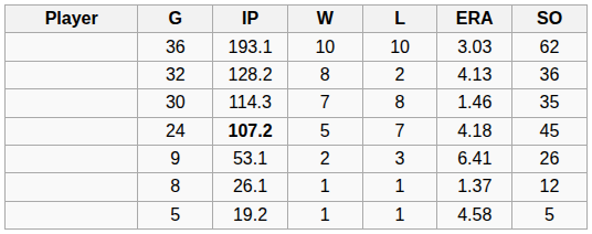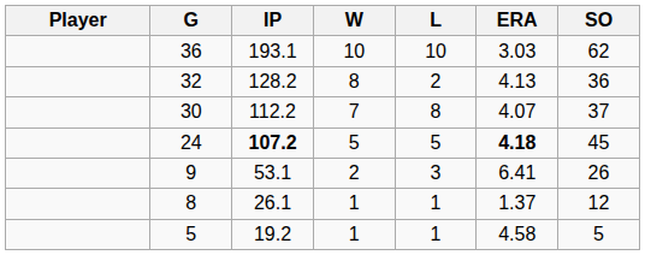30 | IP: 114.3 -> 112.2
30 | ERA: 1.46 -> 4.07
30 | SO: 35 -> 37
24 | L: 7 -> 5
24 | ERA: normal -> bold
